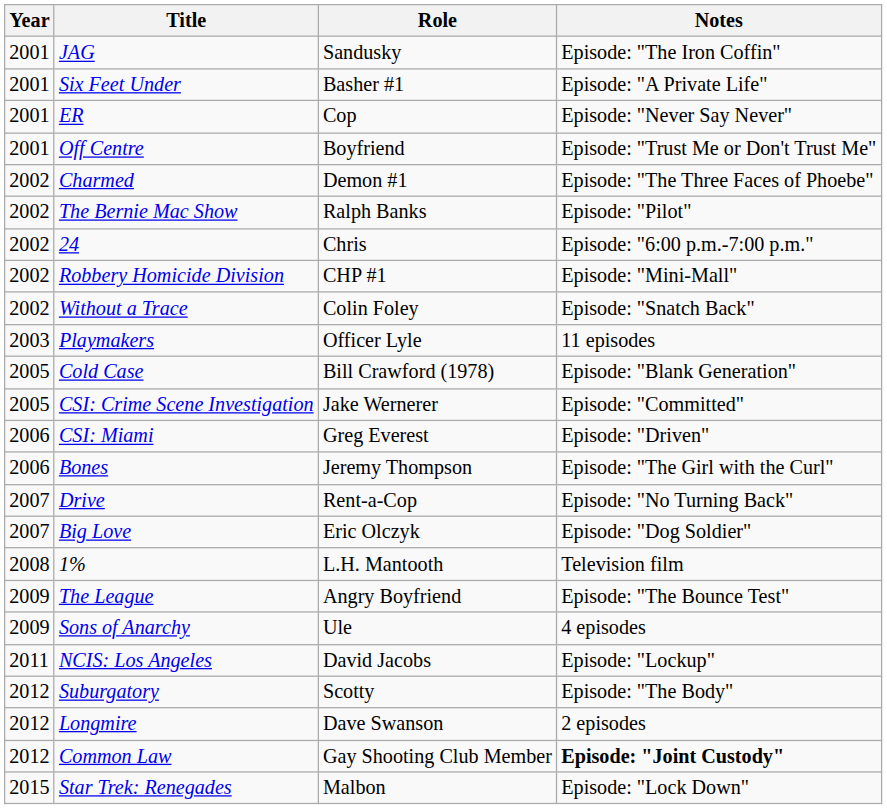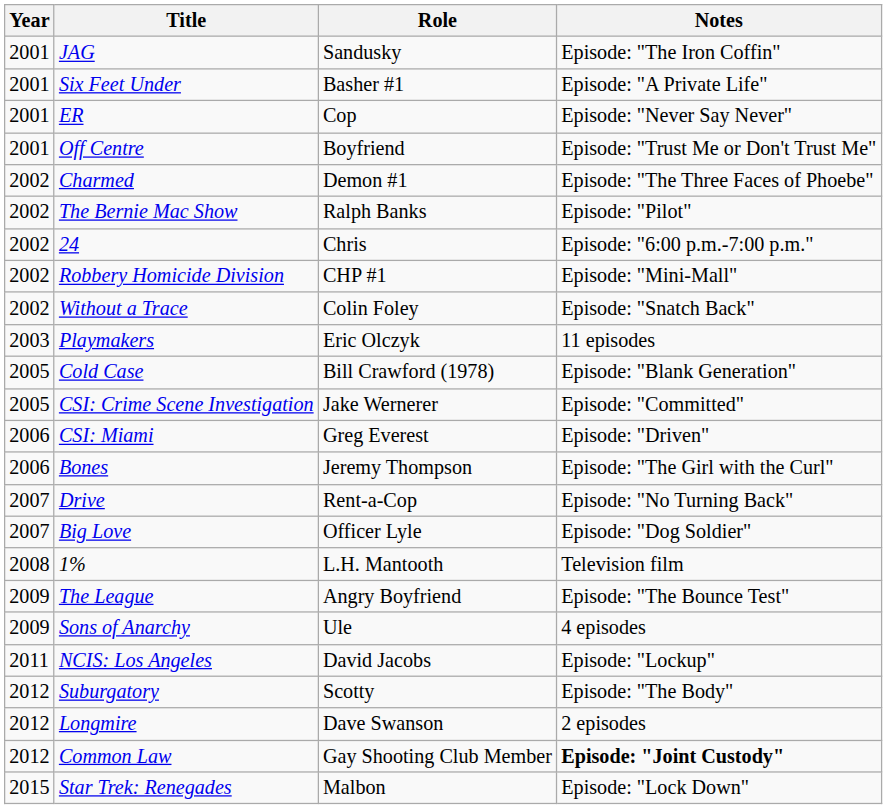Playmakers | Role: Officer Lyle -> Eric Olczyk
Big Love | Role: Eric Olczyk -> Officer Lyle
